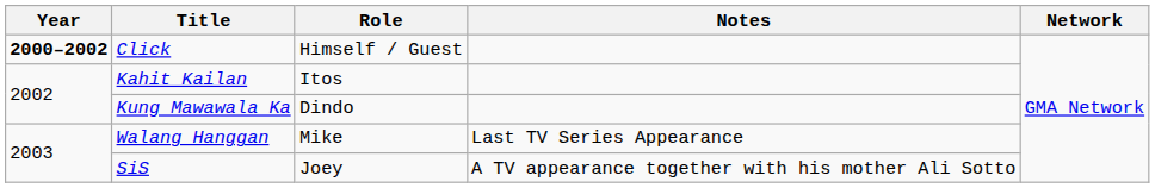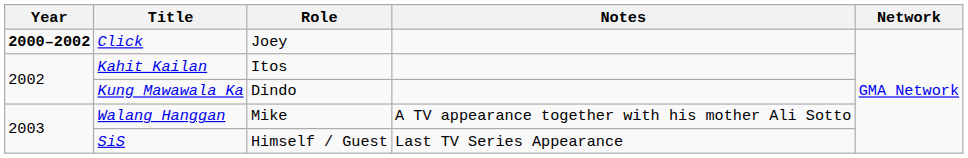Click | Role: Himself / Guest -> Joey
Walang Hanggan | Notes: Last TV Series Appearance -> A TV appearance together with his mother Ali Sotto
SiS | Role: Joey -> Himself / Guest
SiS | Notes: A TV appearance together with his mother Ali Sotto -> Last TV Series Appearance
